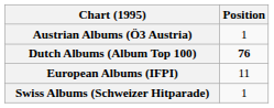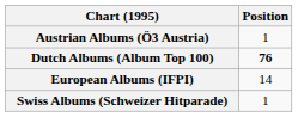European Albums (IFPI) | Position: 11 -> 14
